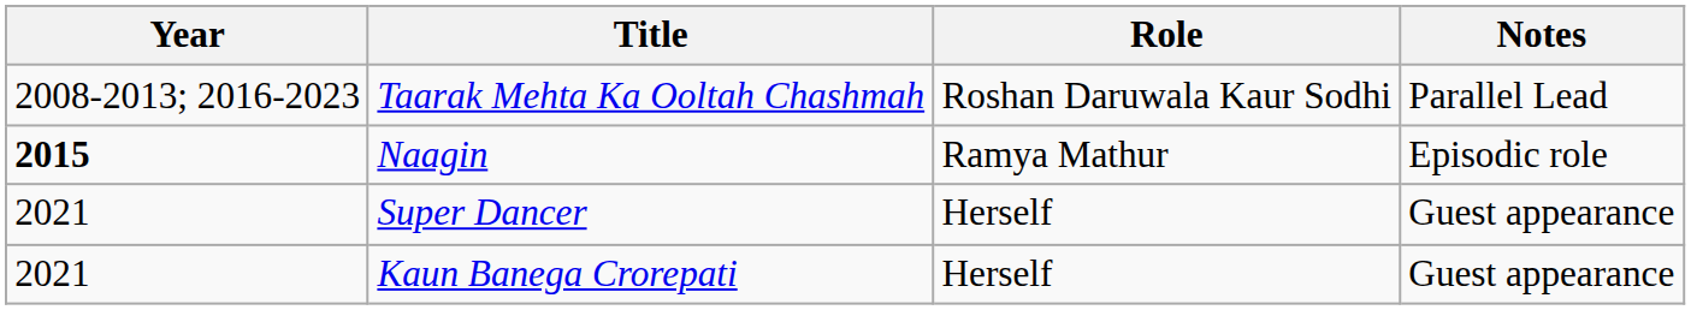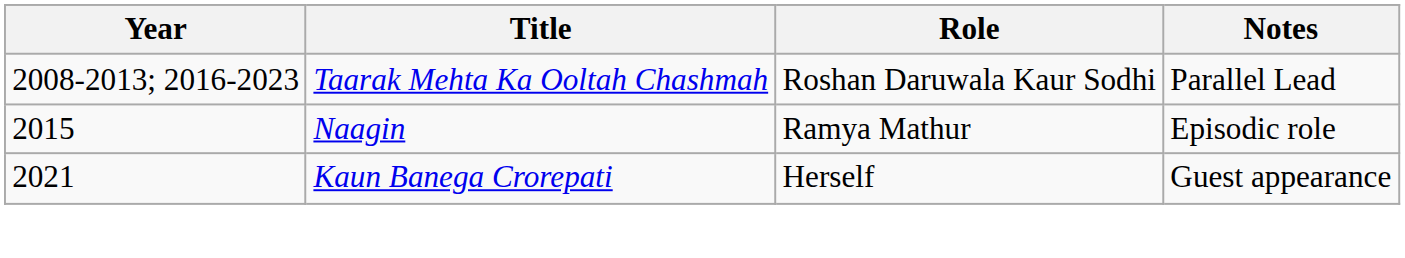Naagin | Year: bold -> normal
- row: 2021 | Super Dancer | Herself | Guest appearance
